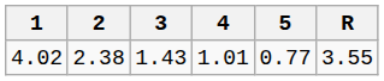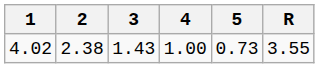4.02 | 4: 1.01 -> 1.00
4.02 | 5: 0.77 -> 0.73
